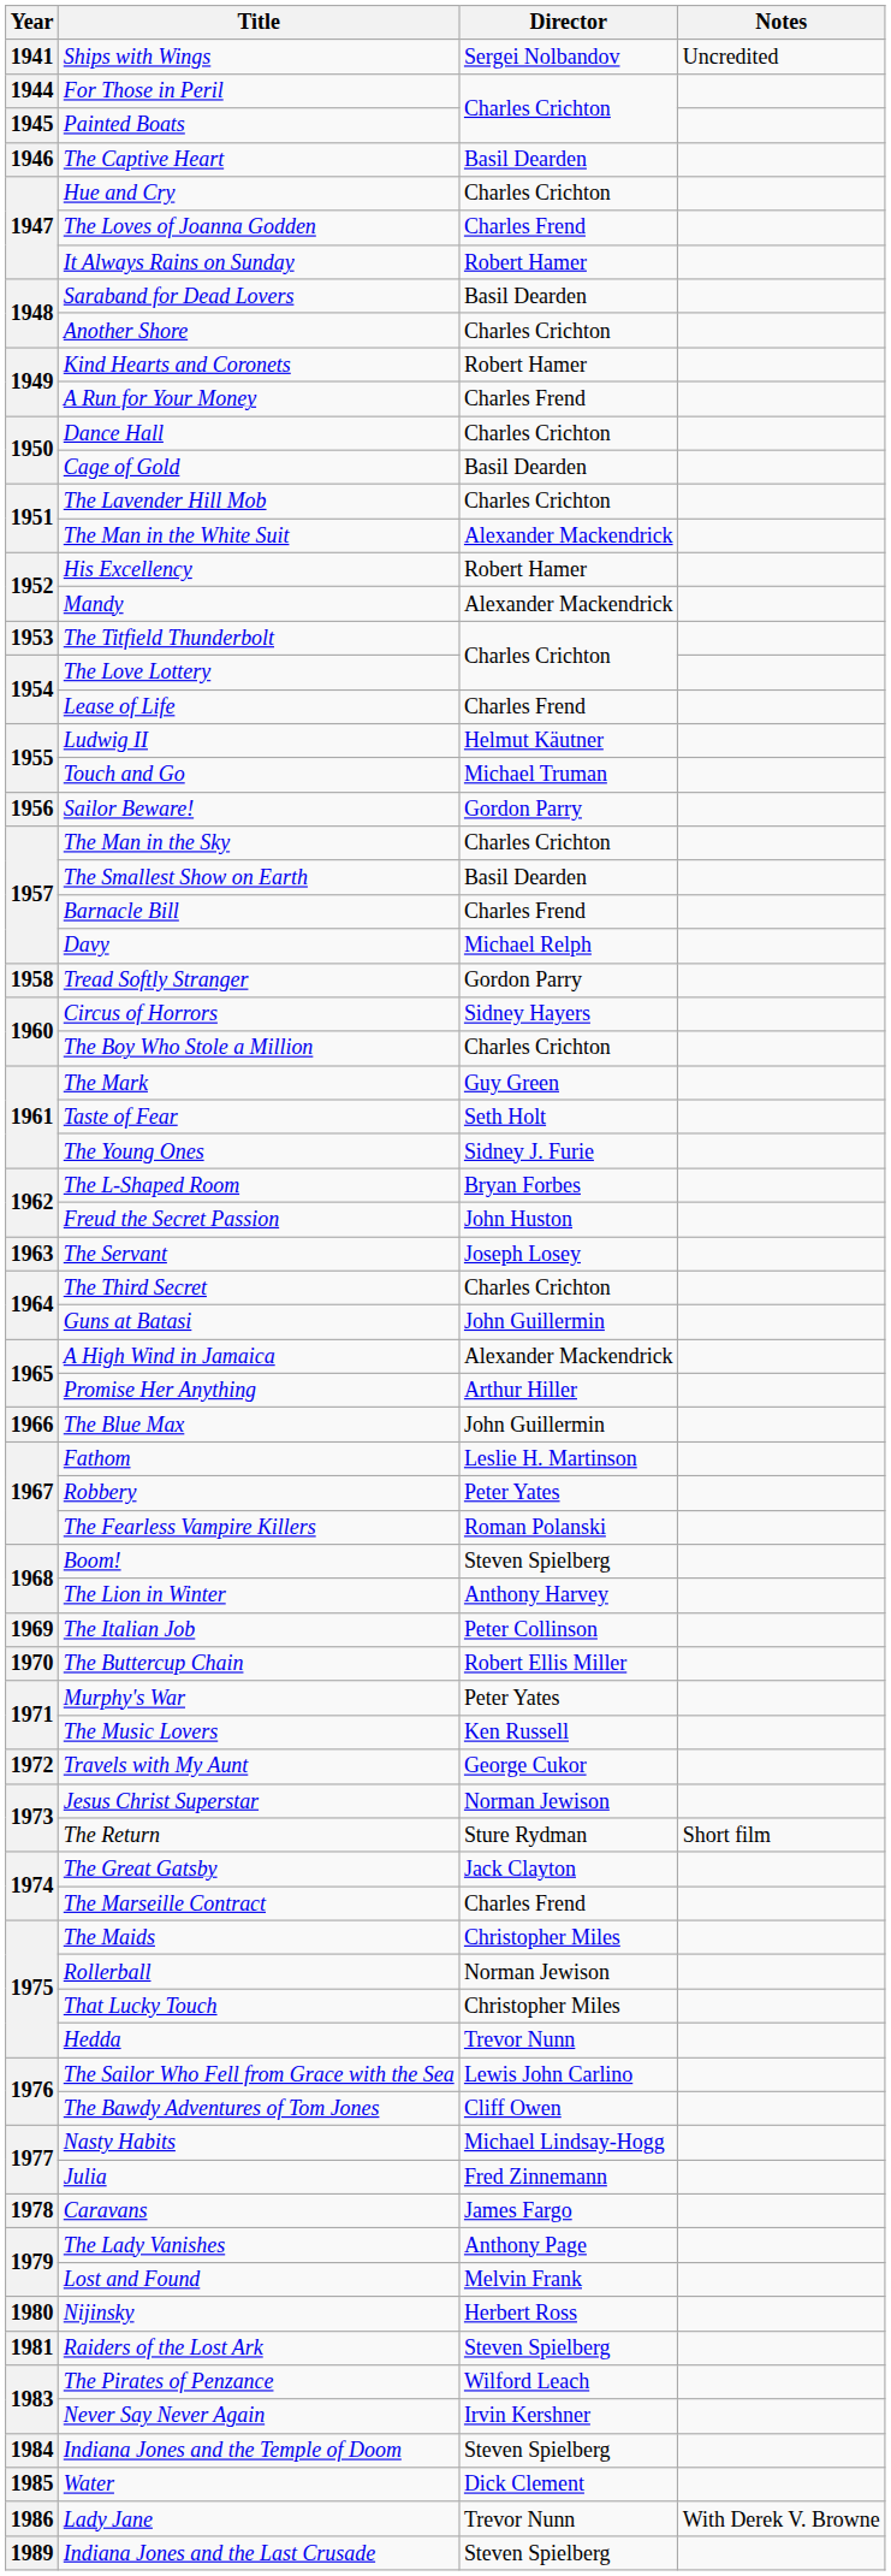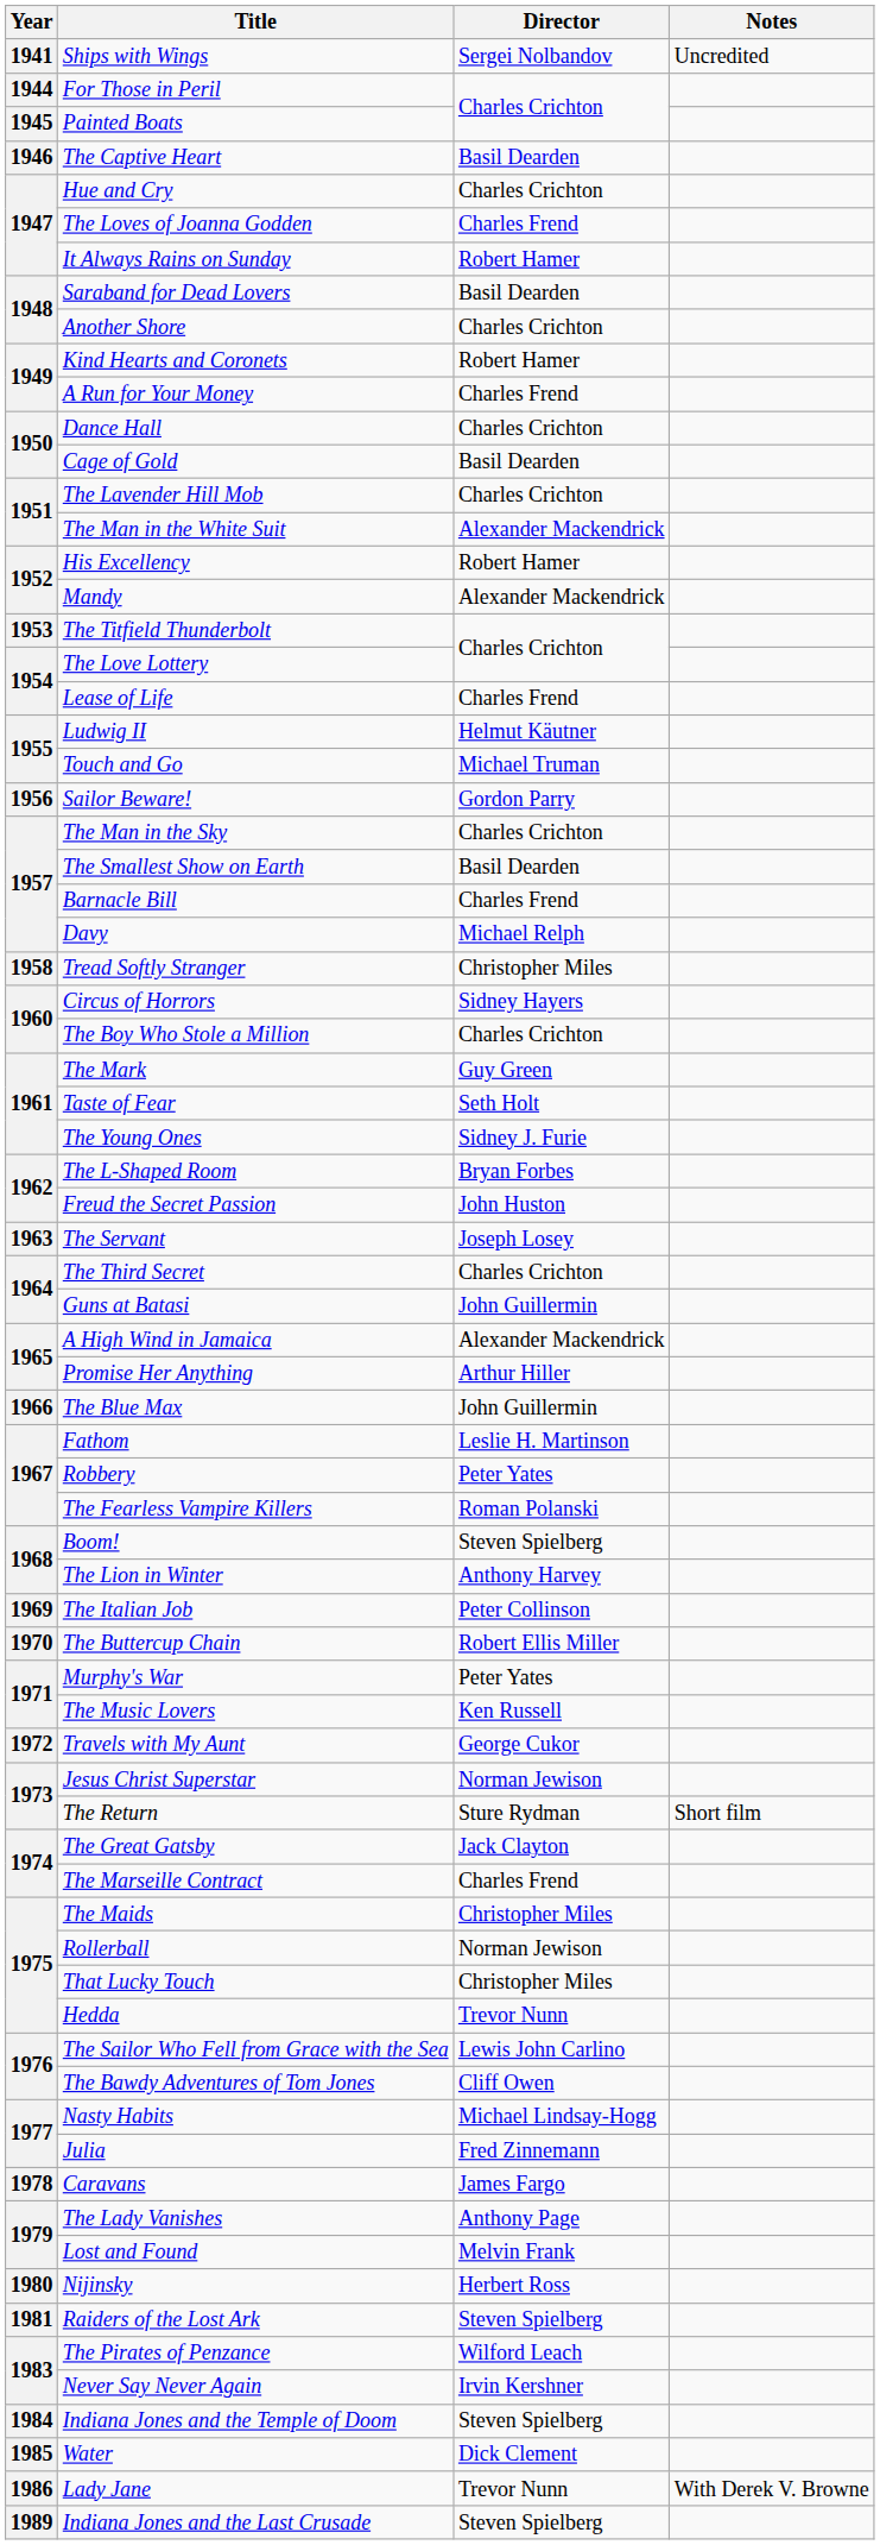Tread Softly Stranger | Director: Gordon Parry -> Christopher Miles
